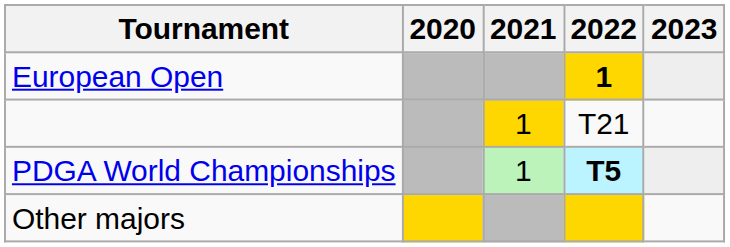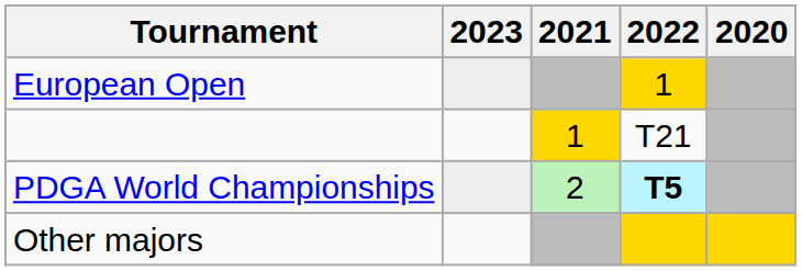columns swapped: 2020 <-> 2023
European Open | 2022: bold -> normal
PDGA World Championships | 2021: 1 -> 2
